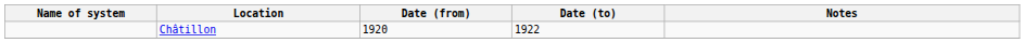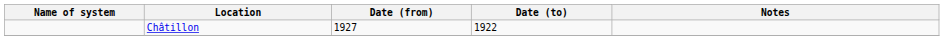Châtillon | Date (from): 1920 -> 1927
